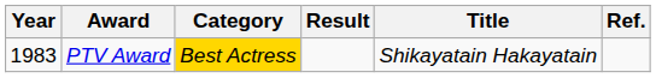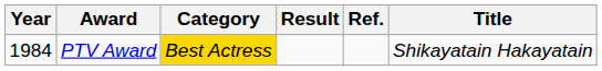columns swapped: Title <-> Ref.
PTV Award | Year: 1983 -> 1984
